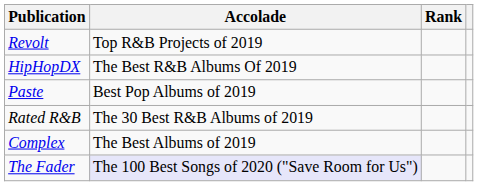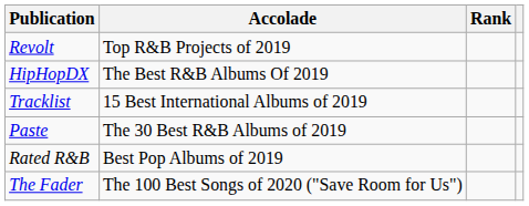+ row: Tracklist | 15 Best International Albums of 2019
Paste | Accolade: Best Pop Albums of 2019 -> The 30 Best R&B Albums of 2019
Rated R&B | Accolade: The 30 Best R&B Albums of 2019 -> Best Pop Albums of 2019
- row: Complex | The Best Albums of 2019
The Fader | Accolade: lavender background -> no background
